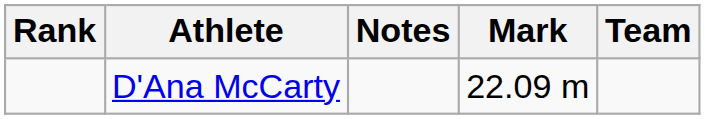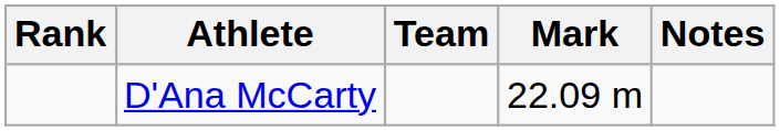columns swapped: Team <-> Notes
